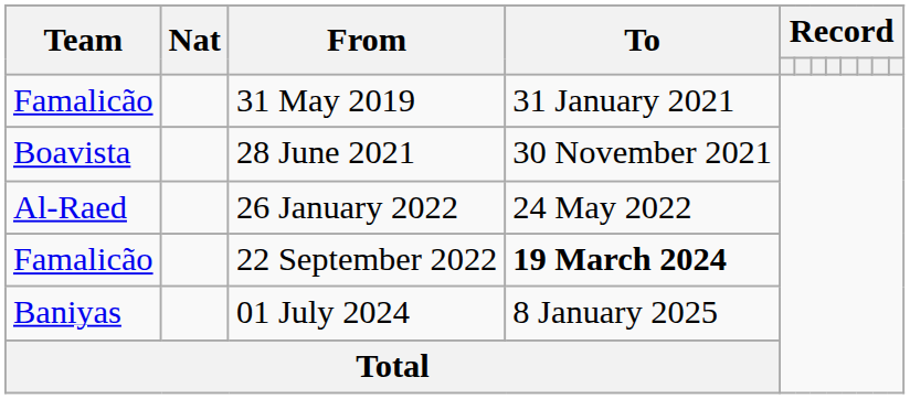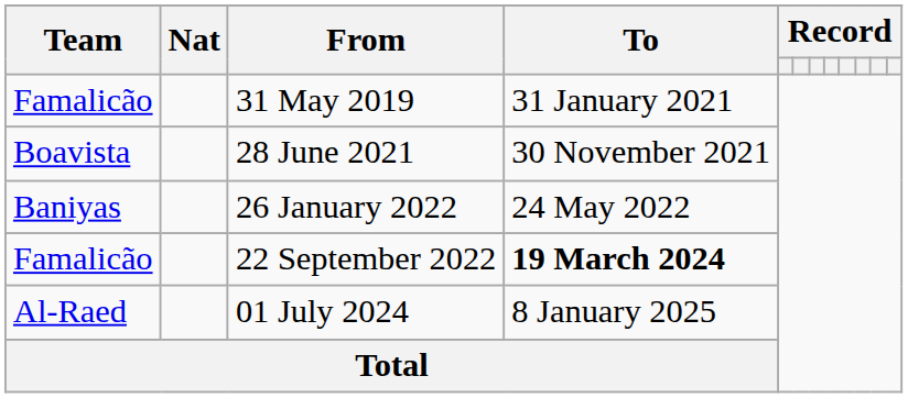26 January 2022 | Team: Al-Raed -> Baniyas
01 July 2024 | Team: Baniyas -> Al-Raed
